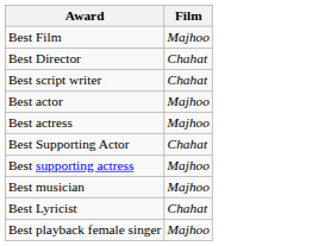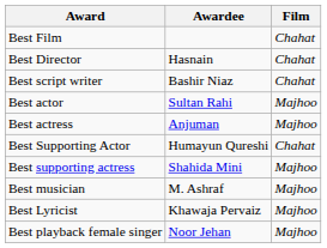+ column: Awardee | Hasnain | Bashir Niaz | Sultan Rahi | Anjuman | Humayun Qureshi | Shahida Mini | M. Ashraf | Khawaja Pervaiz | Noor Jehan
Best Film | Film: Majhoo -> Chahat
Best Lyricist | Film: Chahat -> Majhoo
